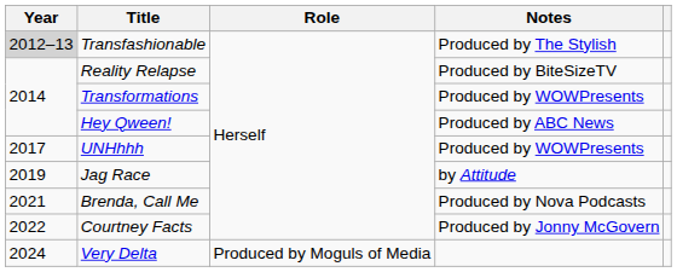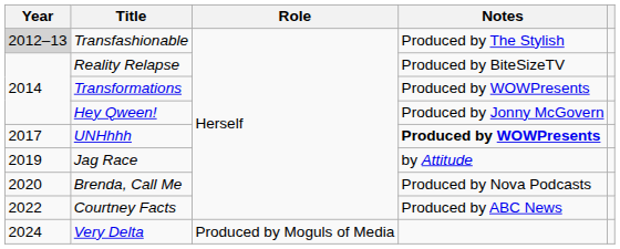Hey Qween! | Notes: Produced by ABC News -> Produced by Jonny McGovern
UNHhhh | Notes: normal -> bold
Brenda, Call Me | Year: 2021 -> 2020
Courtney Facts | Notes: Produced by Jonny McGovern -> Produced by ABC News
